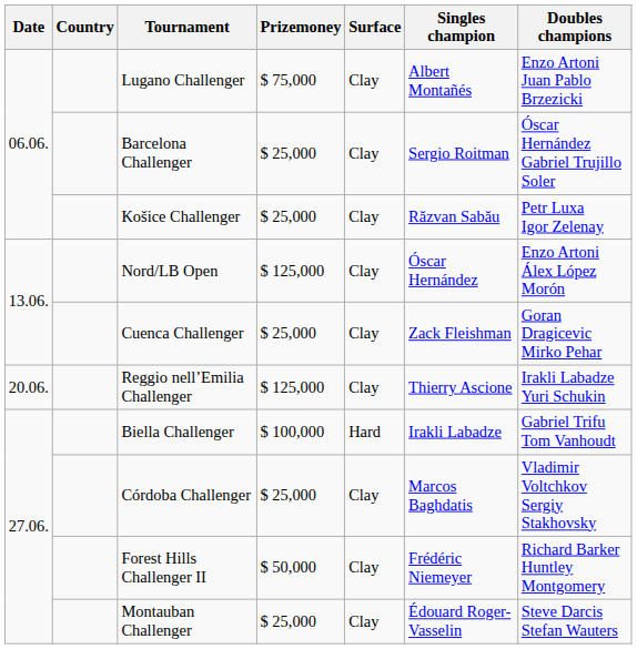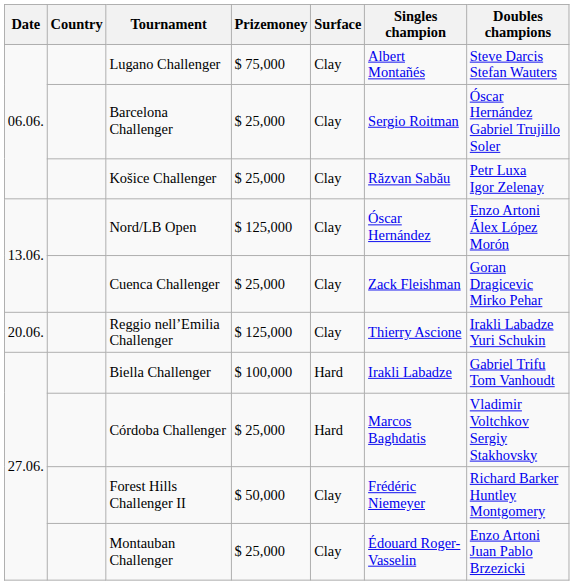Lugano Challenger | Doubles champions: Enzo Artoni Juan Pablo Brzezicki -> Steve Darcis Stefan Wauters
Córdoba Challenger | Surface: Clay -> Hard
Montauban Challenger | Doubles champions: Steve Darcis Stefan Wauters -> Enzo Artoni Juan Pablo Brzezicki
